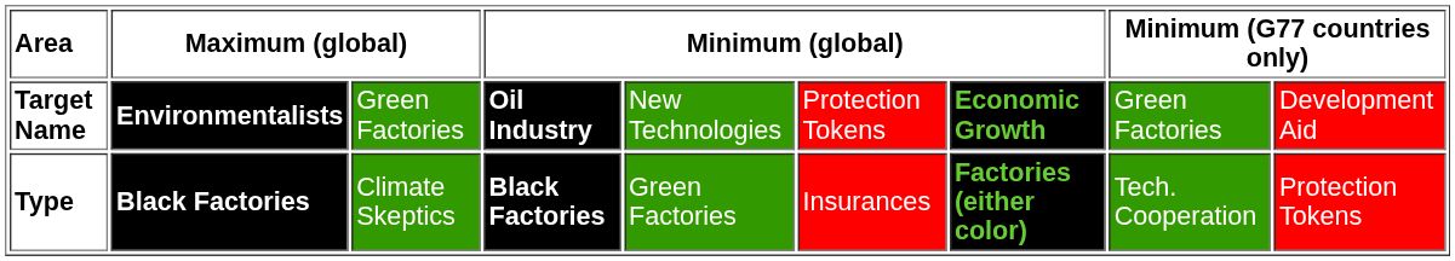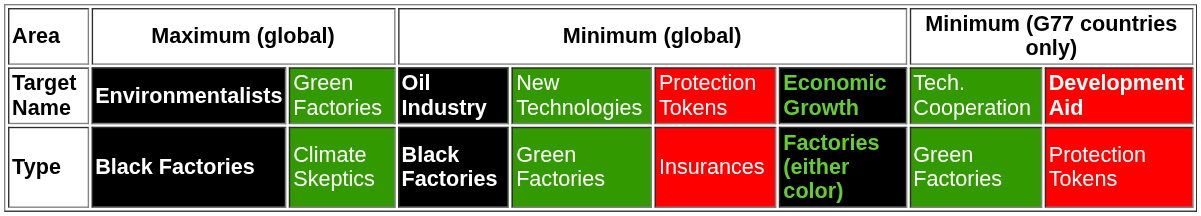Target Name | column 8: Green Factories -> Tech. Cooperation
Target Name | column 9: normal -> bold
Type | column 8: Tech. Cooperation -> Green Factories
